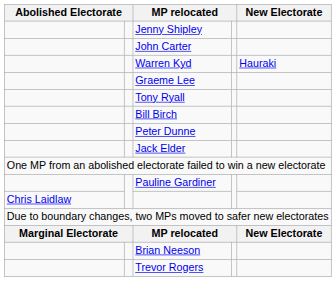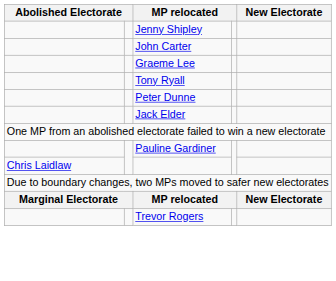- row: Warren Kyd | Hauraki
- row: Bill Birch
- row: Brian Neeson
